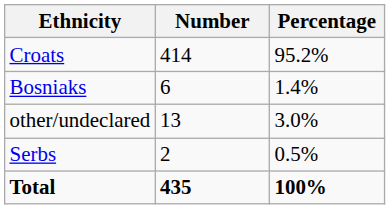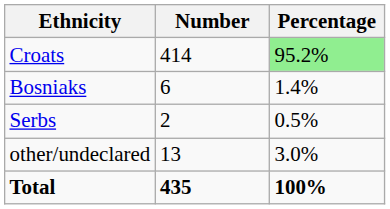Croats | Percentage: no background -> lightgreen background
rows swapped: Serbs <-> other/undeclared
